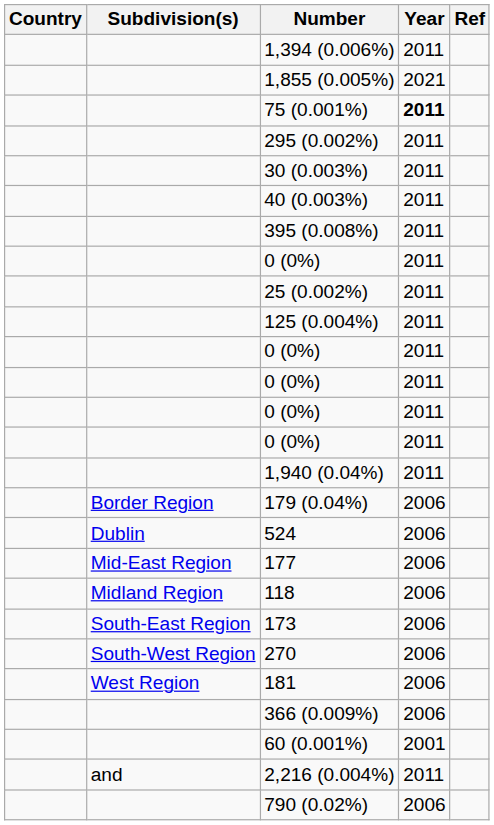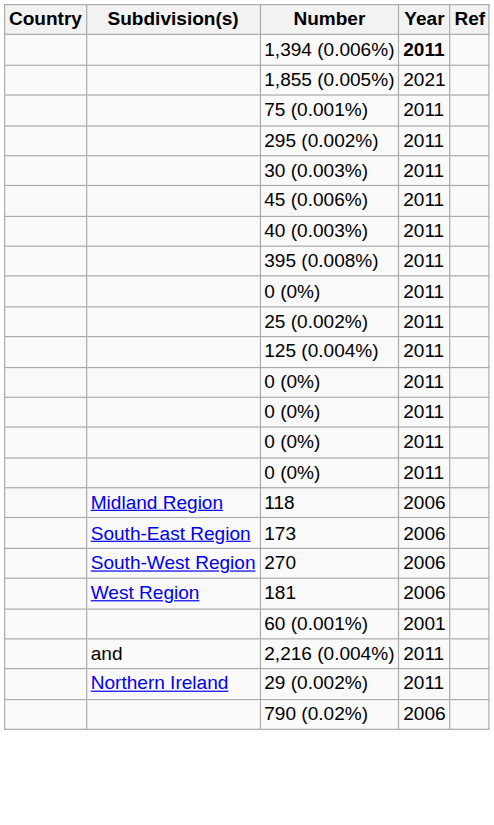1,394 (0.006%) | Year: normal -> bold
75 (0.001%) | Year: bold -> normal
+ row: 45 (0.006%) | 2011
- row: 1,940 (0.04%) | 2011
- row: Border Region | 179 (0.04%) | 2006
- row: Dublin | 524 | 2006
- row: Mid-East Region | 177 | 2006
- row: 366 (0.009%) | 2006
+ row: Northern Ireland | 29 (0.002%) | 2011
